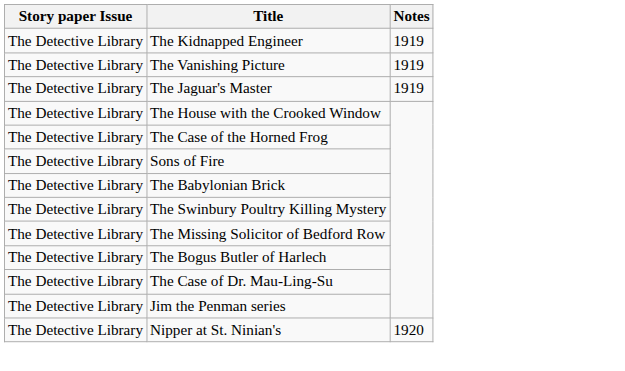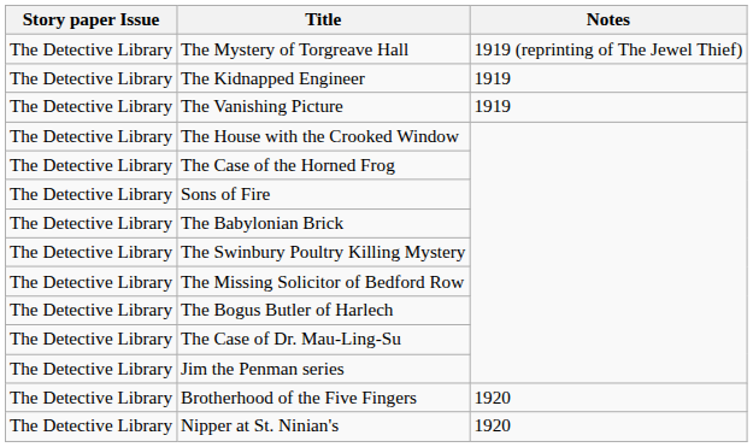+ row: The Detective Library | The Mystery of Torgreave Hall | 1919 (reprinting of The Jewel Thief)
- row: The Detective Library | The Jaguar's Master | 1919
+ row: The Detective Library | Brotherhood of the Five Fingers | 1920
